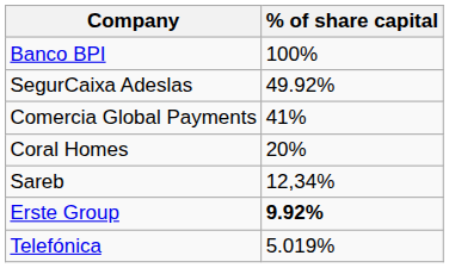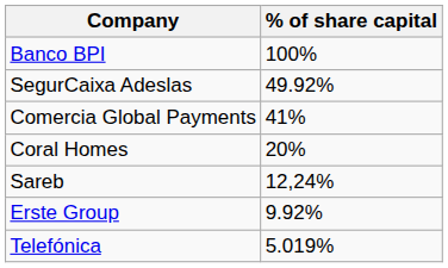Sareb | % of share capital: 12,34% -> 12,24%
Erste Group | % of share capital: bold -> normal
